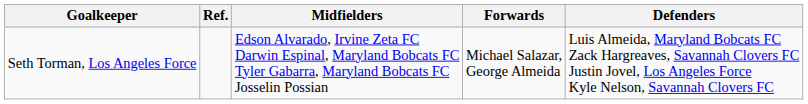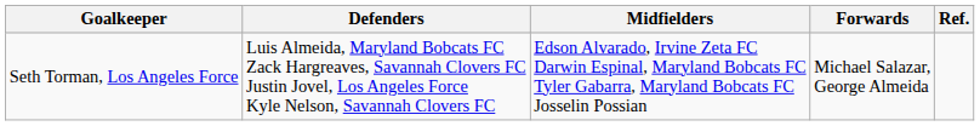columns swapped: Defenders <-> Ref.
